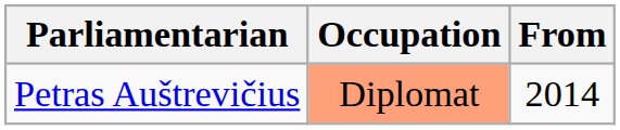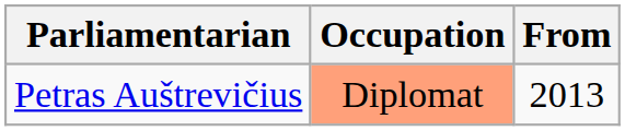Petras Auštrevičius | From: 2014 -> 2013
